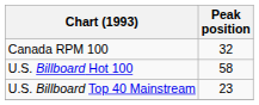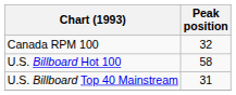U.S. Billboard Top 40 Mainstream | Peak position: 23 -> 31
